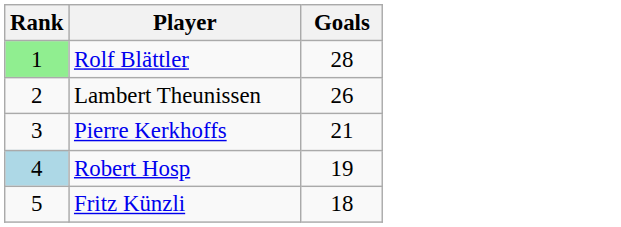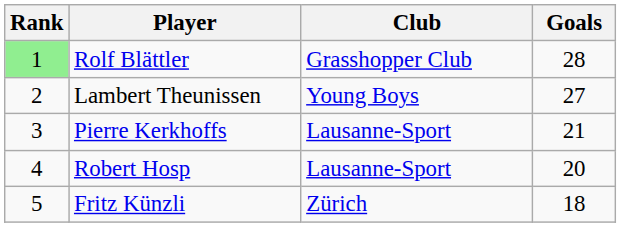+ column: Club | Grasshopper Club | Young Boys | Lausanne-Sport | Lausanne-Sport | Zürich
Lambert Theunissen | Goals: 26 -> 27
Robert Hosp | Rank: lightblue background -> no background
Robert Hosp | Goals: 19 -> 20
